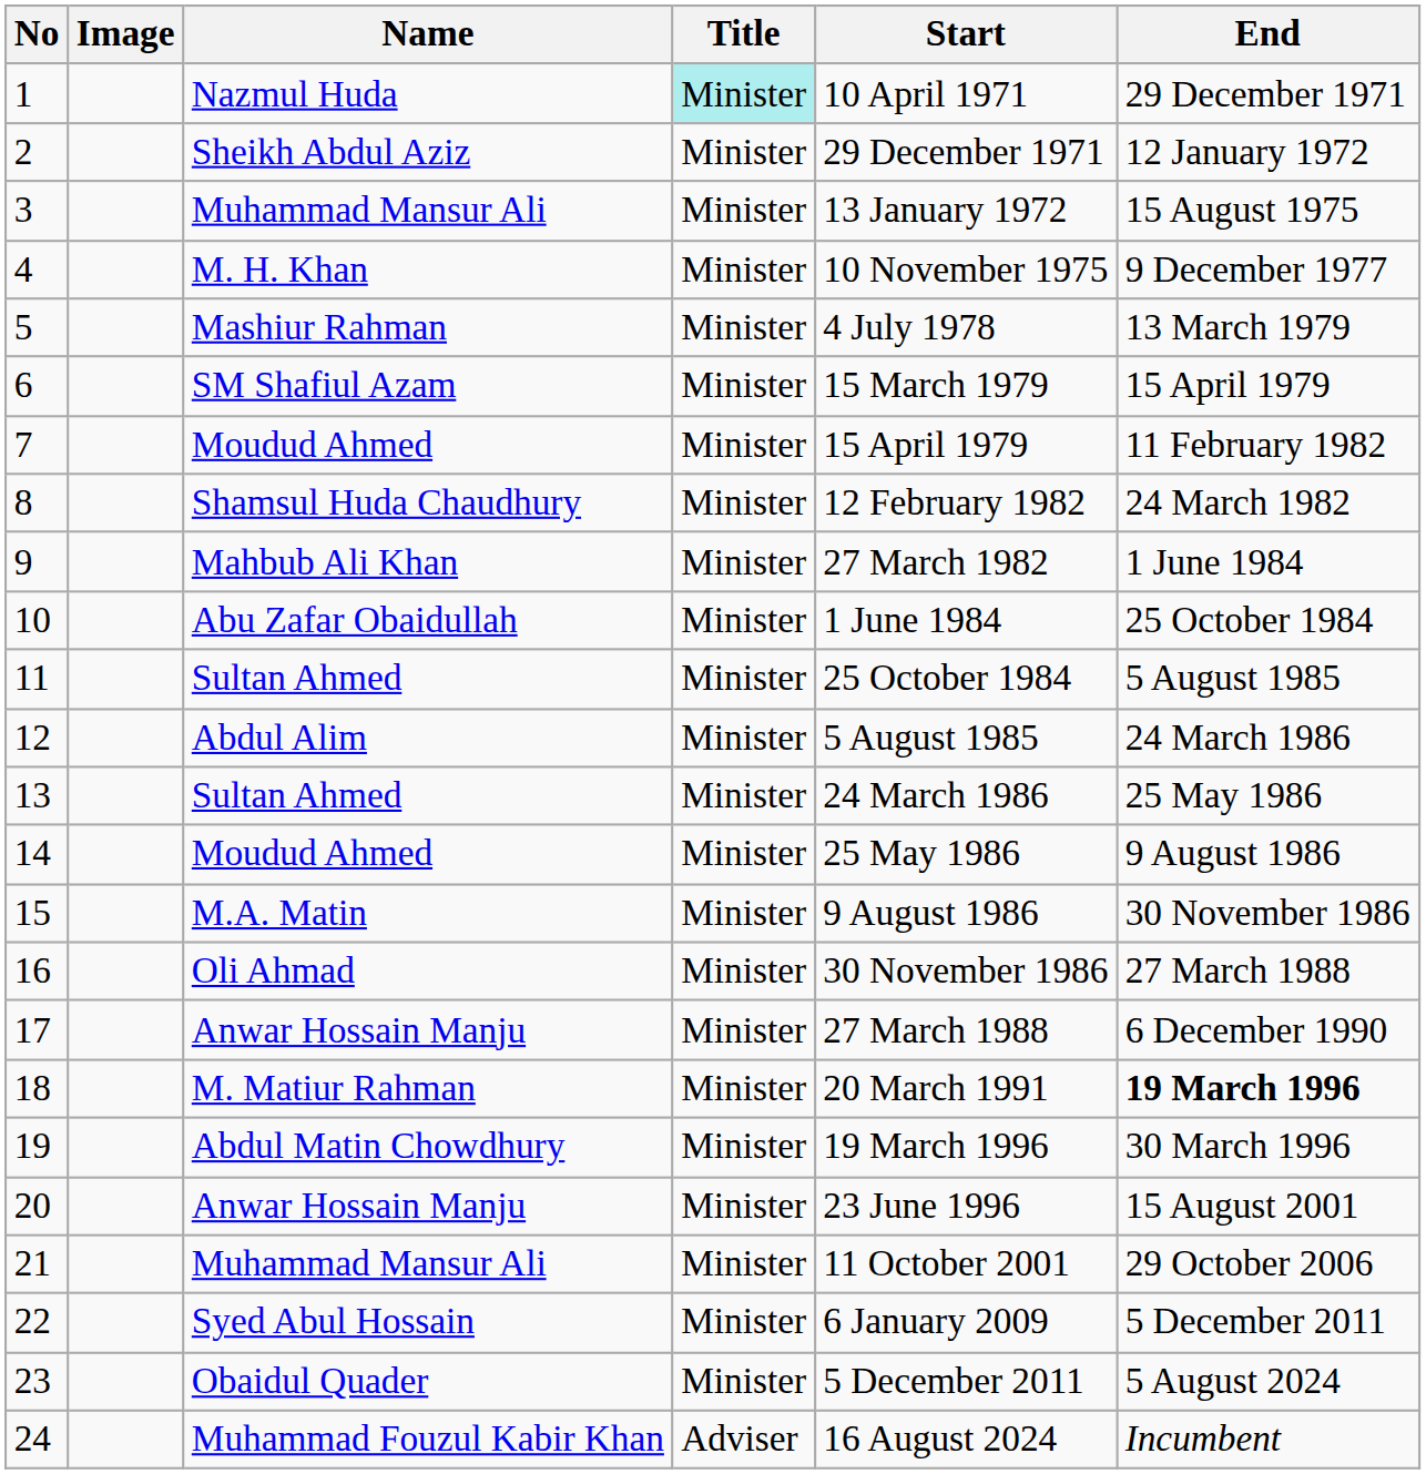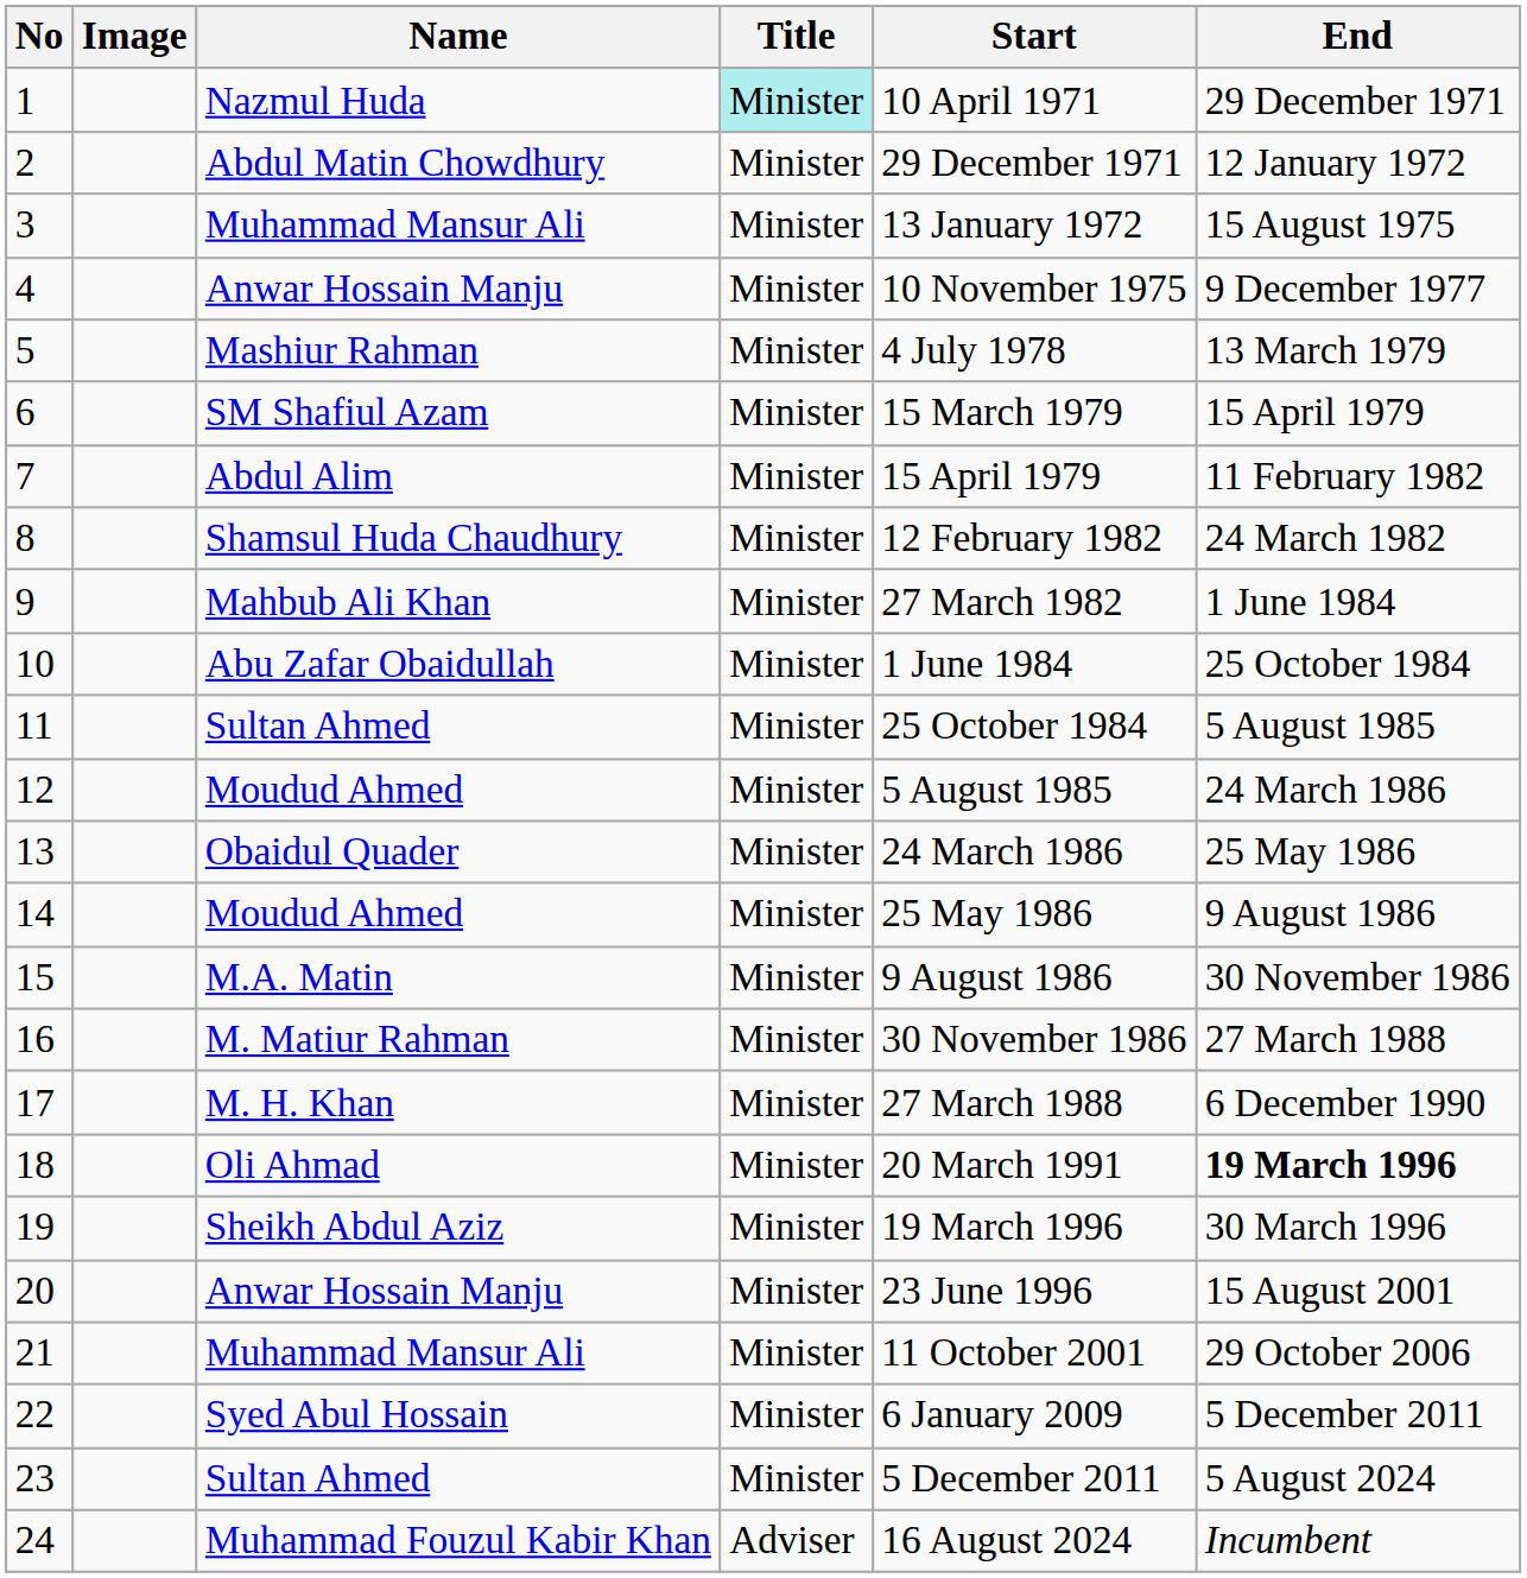2 | Name: Sheikh Abdul Aziz -> Abdul Matin Chowdhury
4 | Name: M. H. Khan -> Anwar Hossain Manju
7 | Name: Moudud Ahmed -> Abdul Alim
12 | Name: Abdul Alim -> Moudud Ahmed
13 | Name: Sultan Ahmed -> Obaidul Quader
16 | Name: Oli Ahmad -> M. Matiur Rahman
17 | Name: Anwar Hossain Manju -> M. H. Khan
18 | Name: M. Matiur Rahman -> Oli Ahmad
19 | Name: Abdul Matin Chowdhury -> Sheikh Abdul Aziz
23 | Name: Obaidul Quader -> Sultan Ahmed
